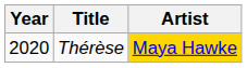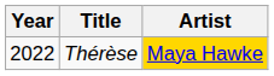Thérèse | Year: 2020 -> 2022
